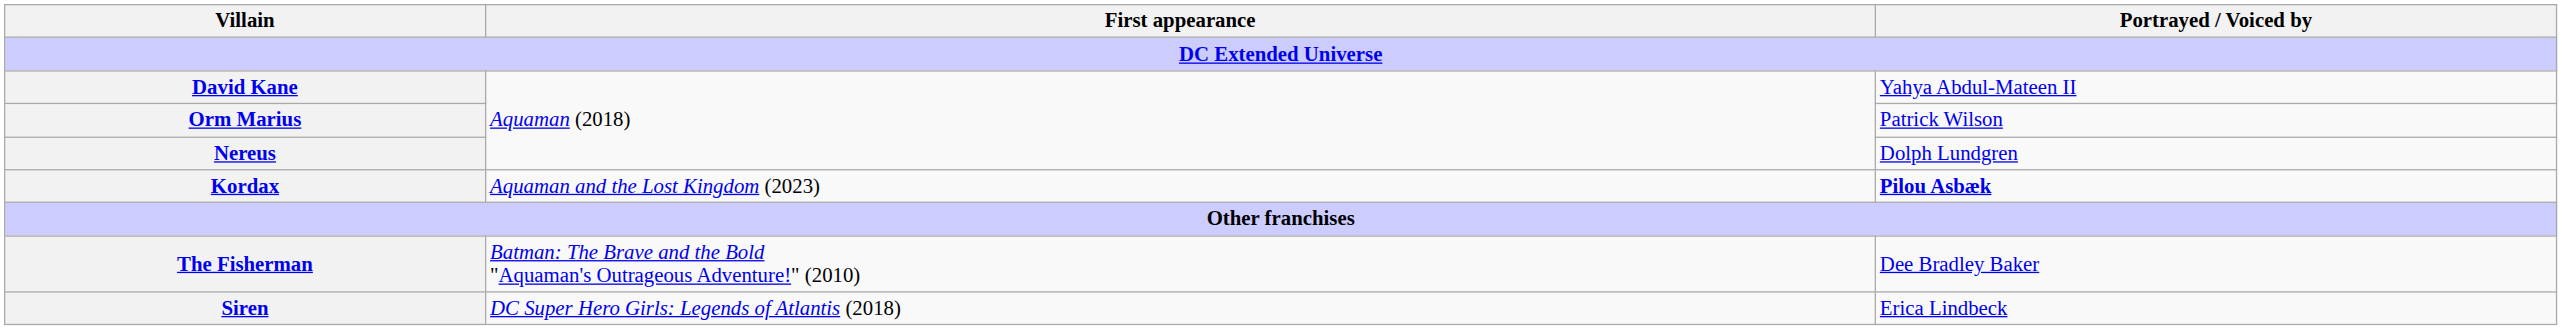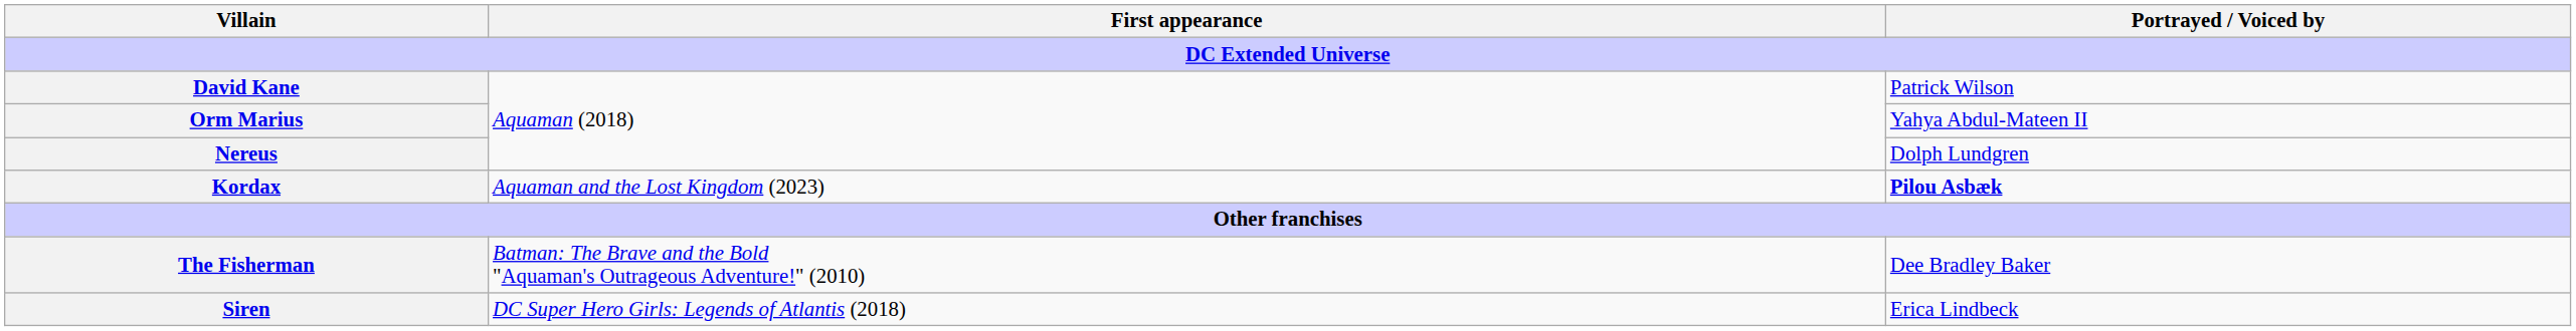David Kane | Portrayed / Voiced by: Yahya Abdul-Mateen II -> Patrick Wilson
Orm Marius | Portrayed / Voiced by: Patrick Wilson -> Yahya Abdul-Mateen II
